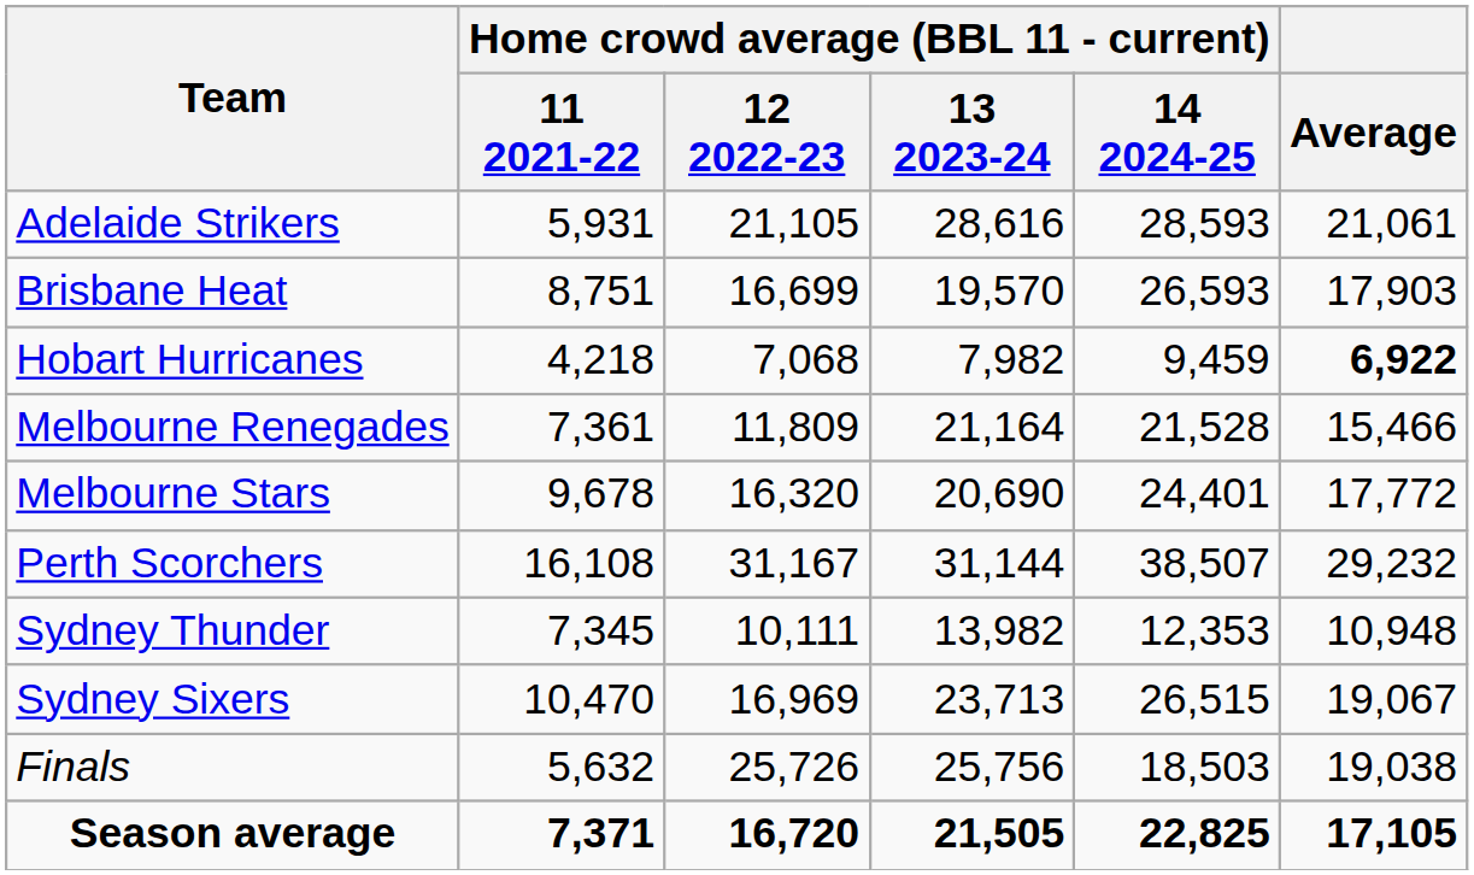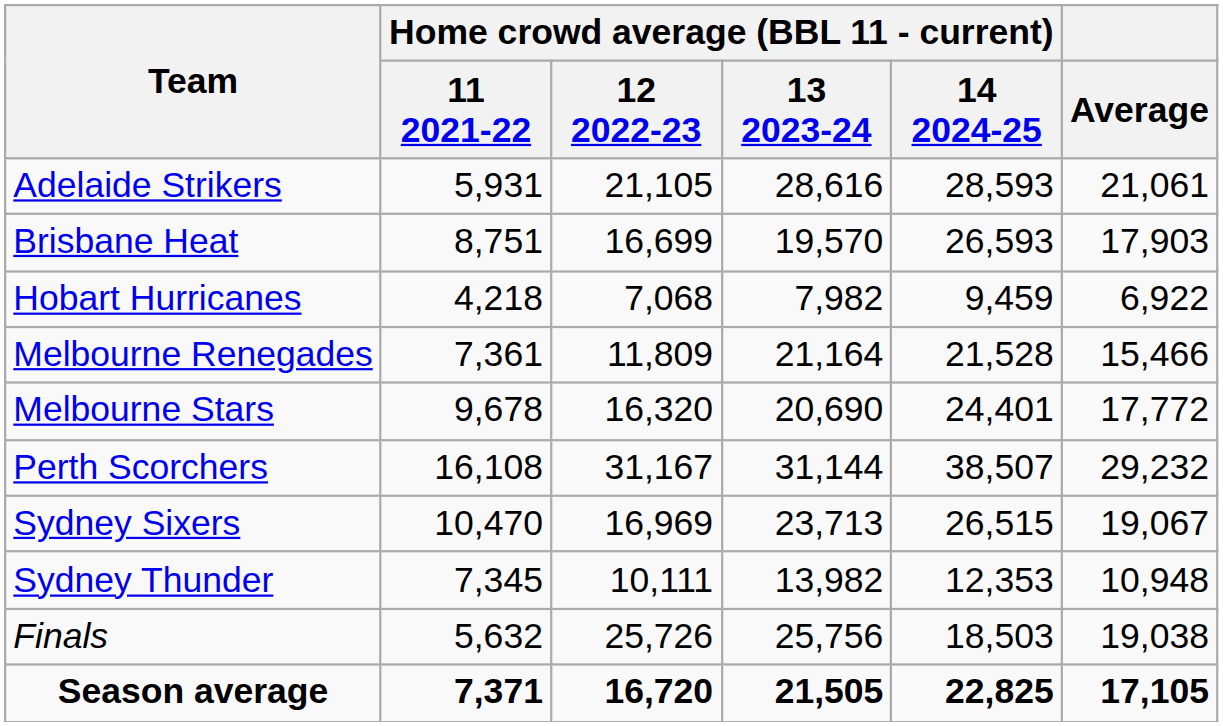Hobart Hurricanes | Average: bold -> normal
rows swapped: Sydney Sixers <-> Sydney Thunder
